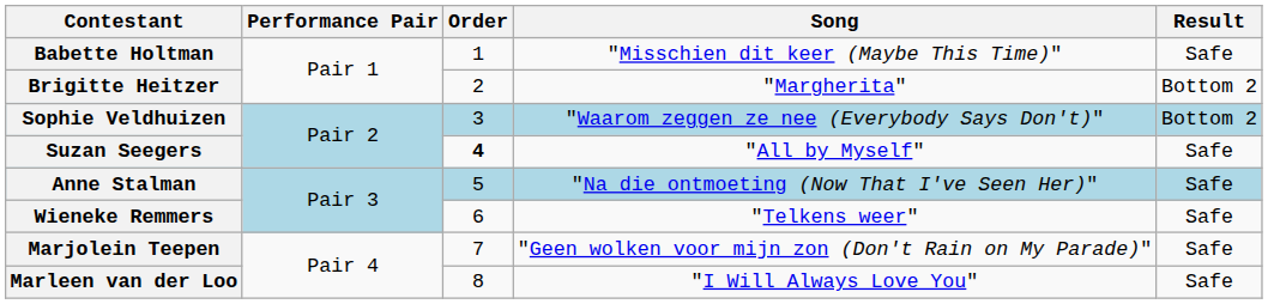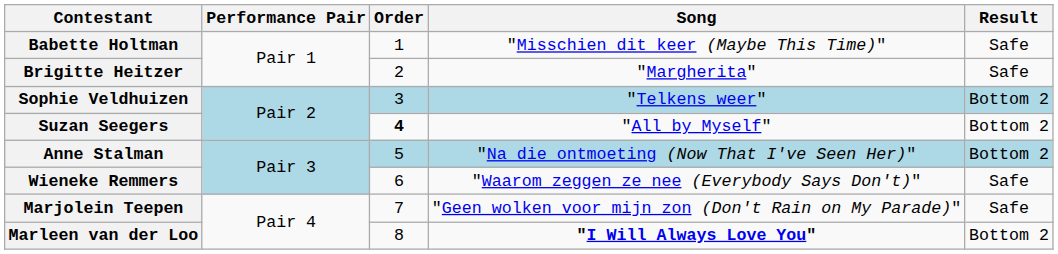Brigitte Heitzer | Result: Bottom 2 -> Safe
Sophie Veldhuizen | Song: "Waarom zeggen ze nee (Everybody Says Don't)" -> "Telkens weer"
Suzan Seegers | Result: Safe -> Bottom 2
Anne Stalman | Result: Safe -> Bottom 2
Wieneke Remmers | Song: "Telkens weer" -> "Waarom zeggen ze nee (Everybody Says Don't)"
Marleen van der Loo | Song: normal -> bold
Marleen van der Loo | Result: Safe -> Bottom 2
